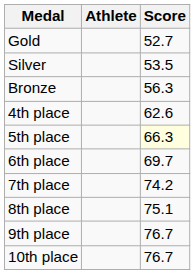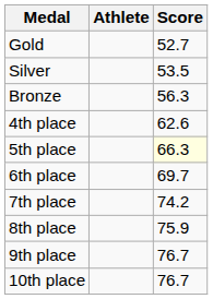8th place | Score: 75.1 -> 75.9
